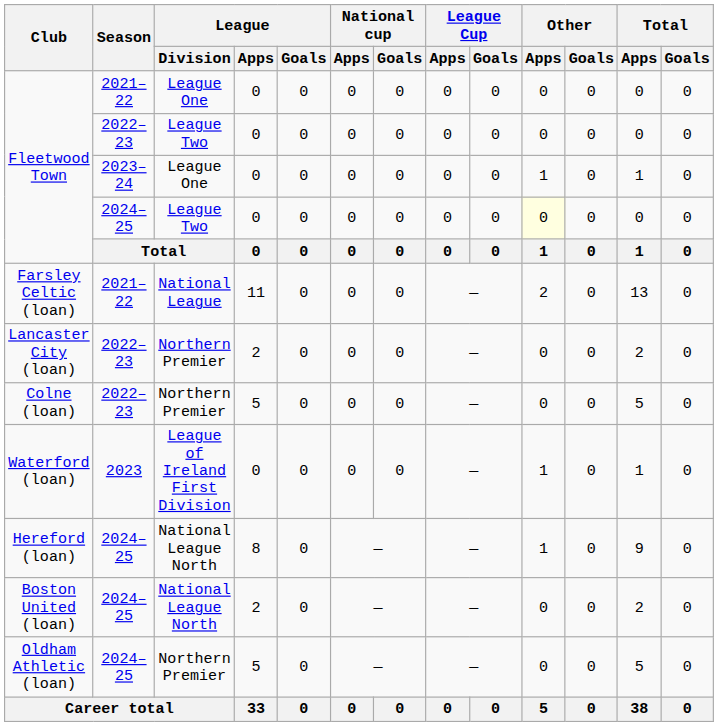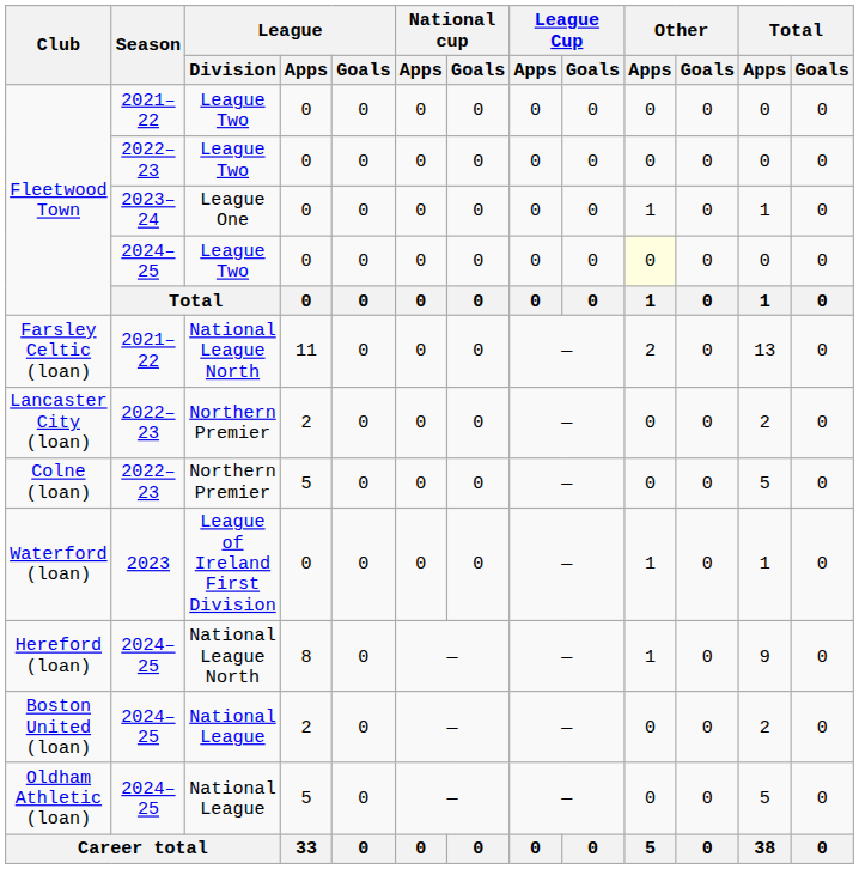Fleetwood Town / 2021–22 | League / Division: League One -> League Two
Farsley Celtic (loan) | League / Division: National League -> National League North
Boston United (loan) | League / Division: National League North -> National League
Oldham Athletic (loan) | League / Division: Northern Premier -> National League
